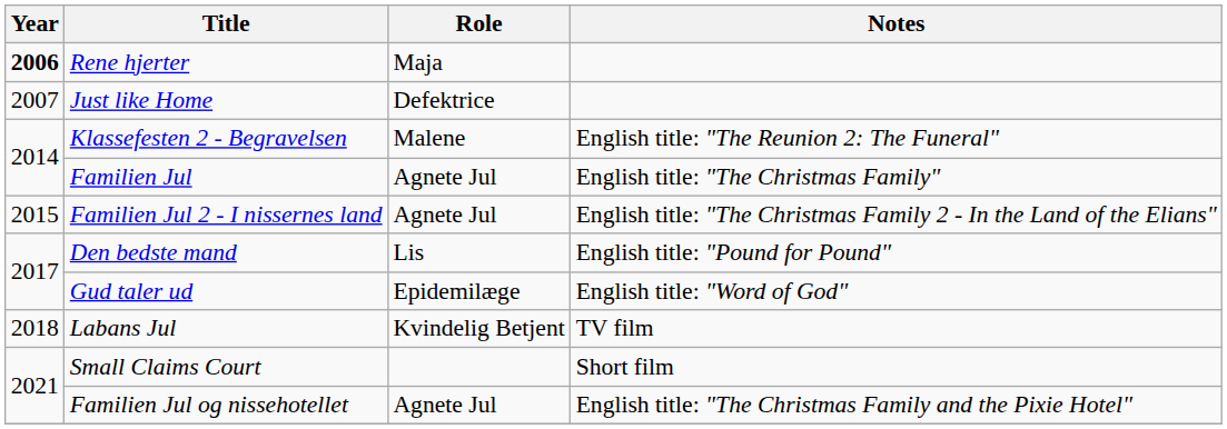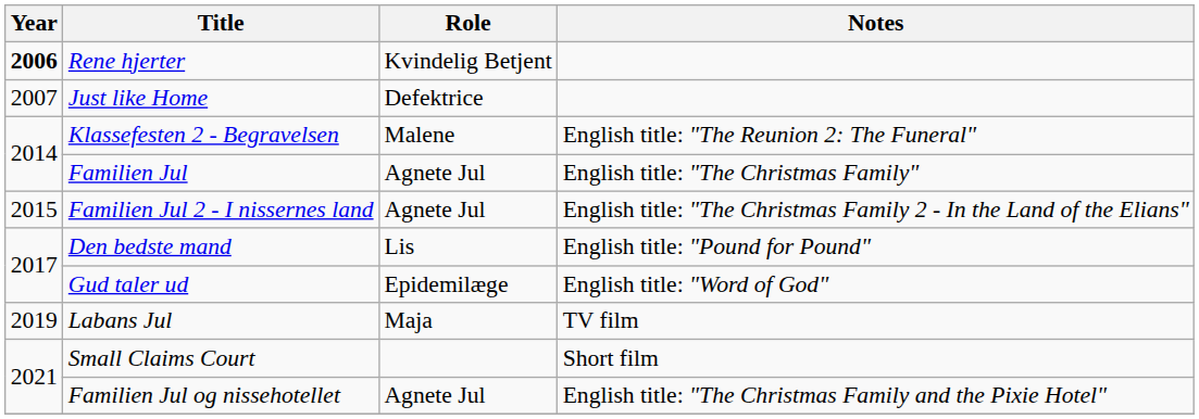Rene hjerter | Role: Maja -> Kvindelig Betjent
Labans Jul | Year: 2018 -> 2019
Labans Jul | Role: Kvindelig Betjent -> Maja
